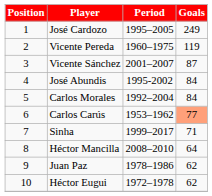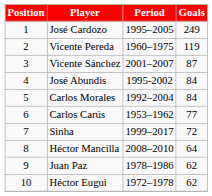Carlos Carús | Goals: lightsalmon background -> no background
Sinha | Goals: 71 -> 72
